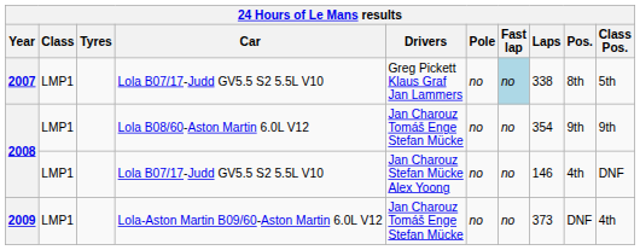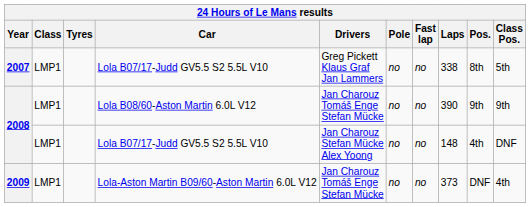2007 | Fast lap: lightblue background -> no background
2008 / Lola B08/60-Aston Martin 6.0L V12 | Laps: 354 -> 390
2008 / Lola B07/17-Judd GV5.5 S2 5.5L V10 | Laps: 146 -> 148
